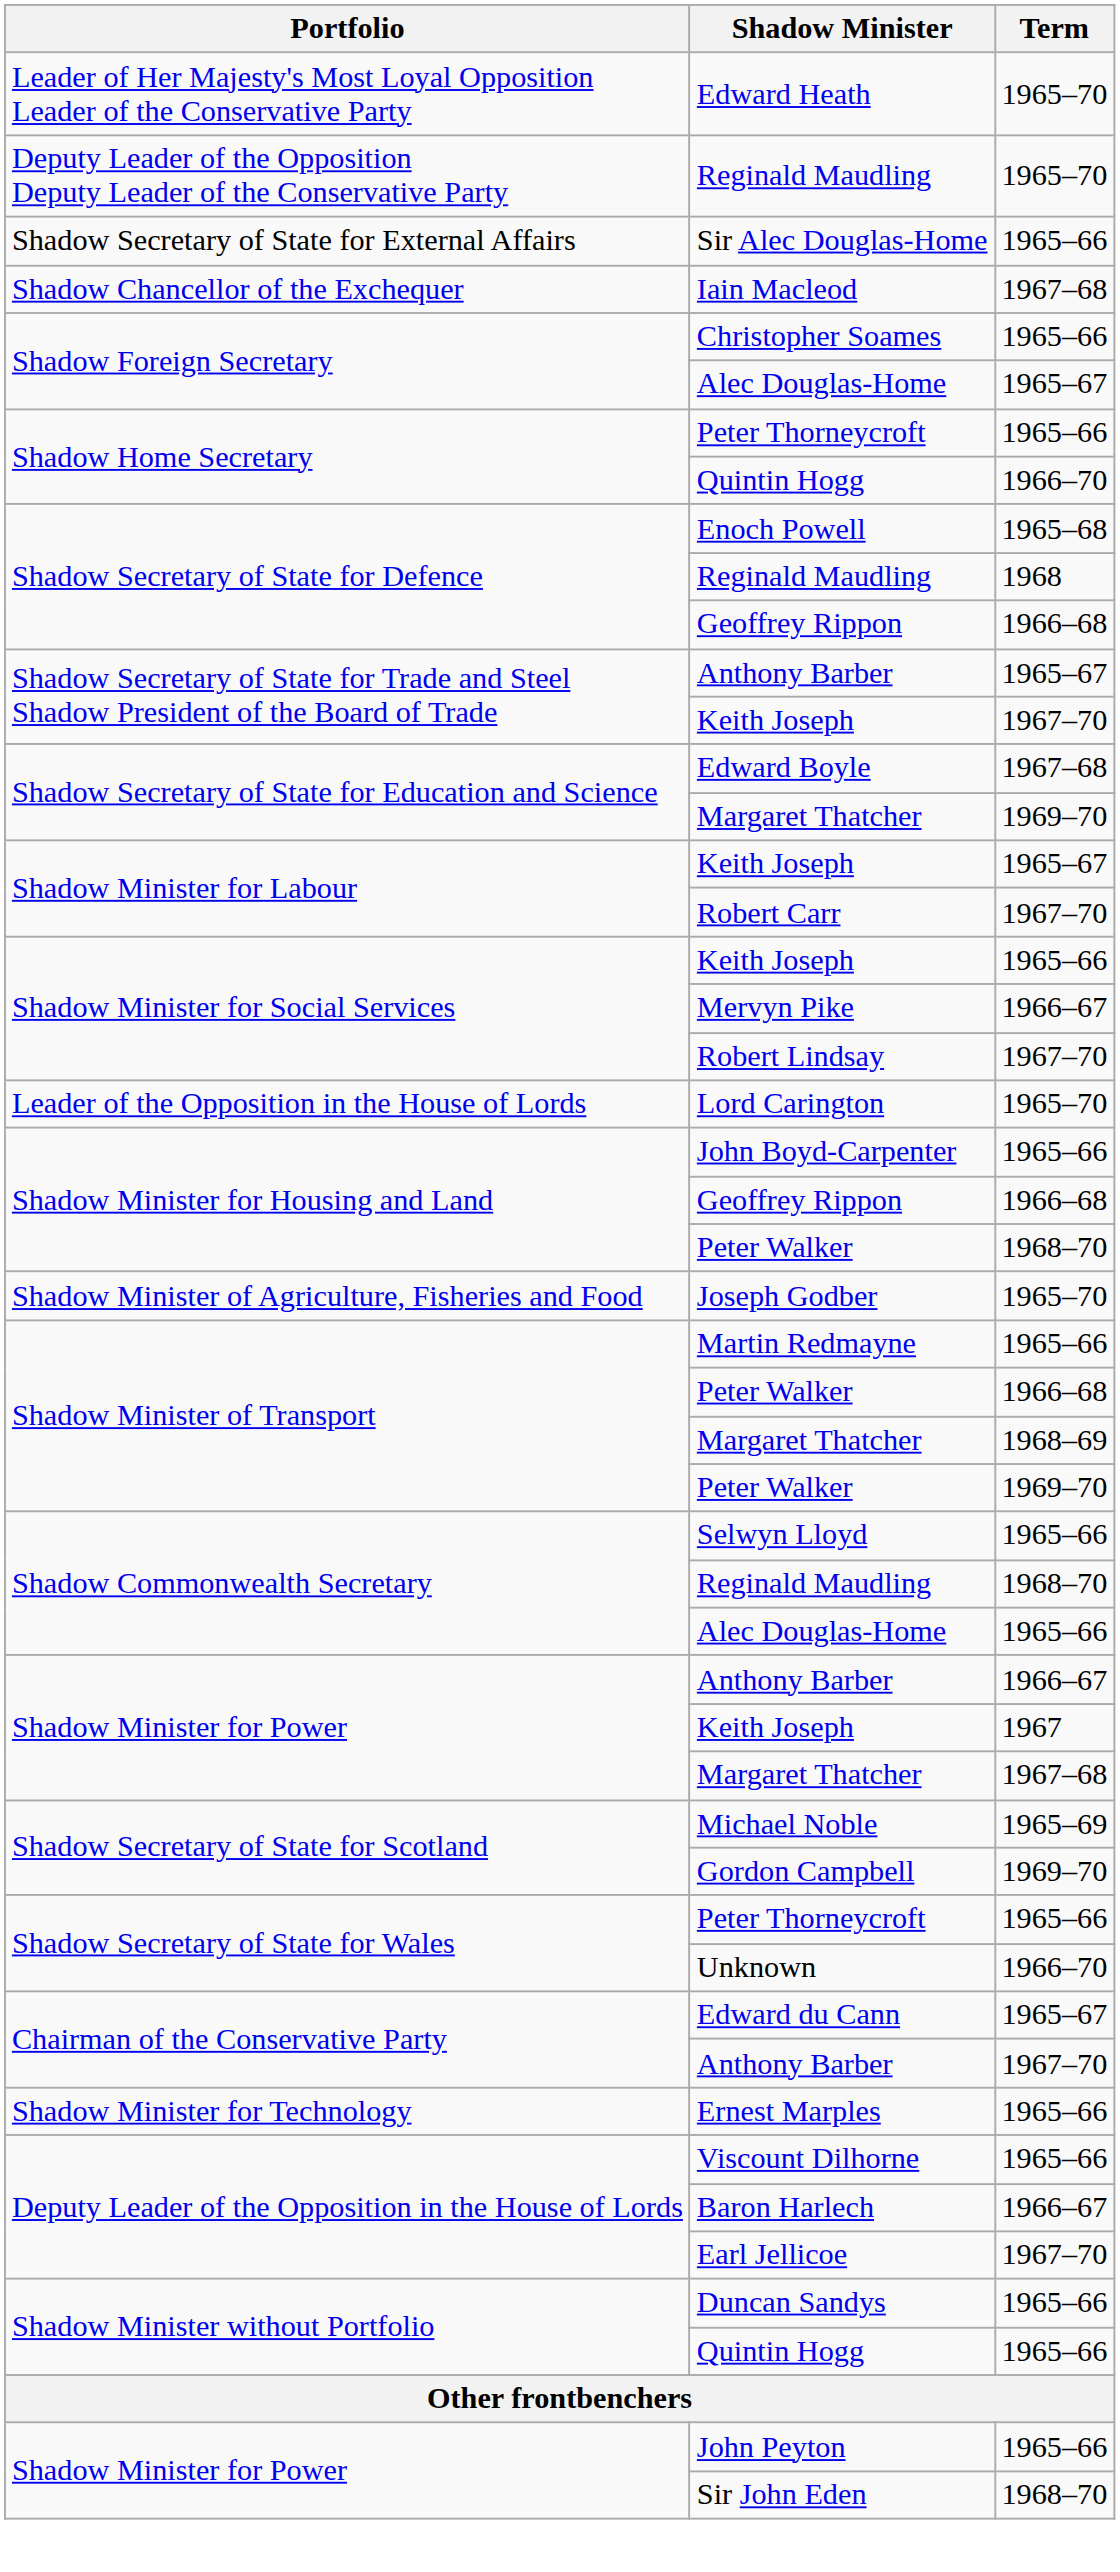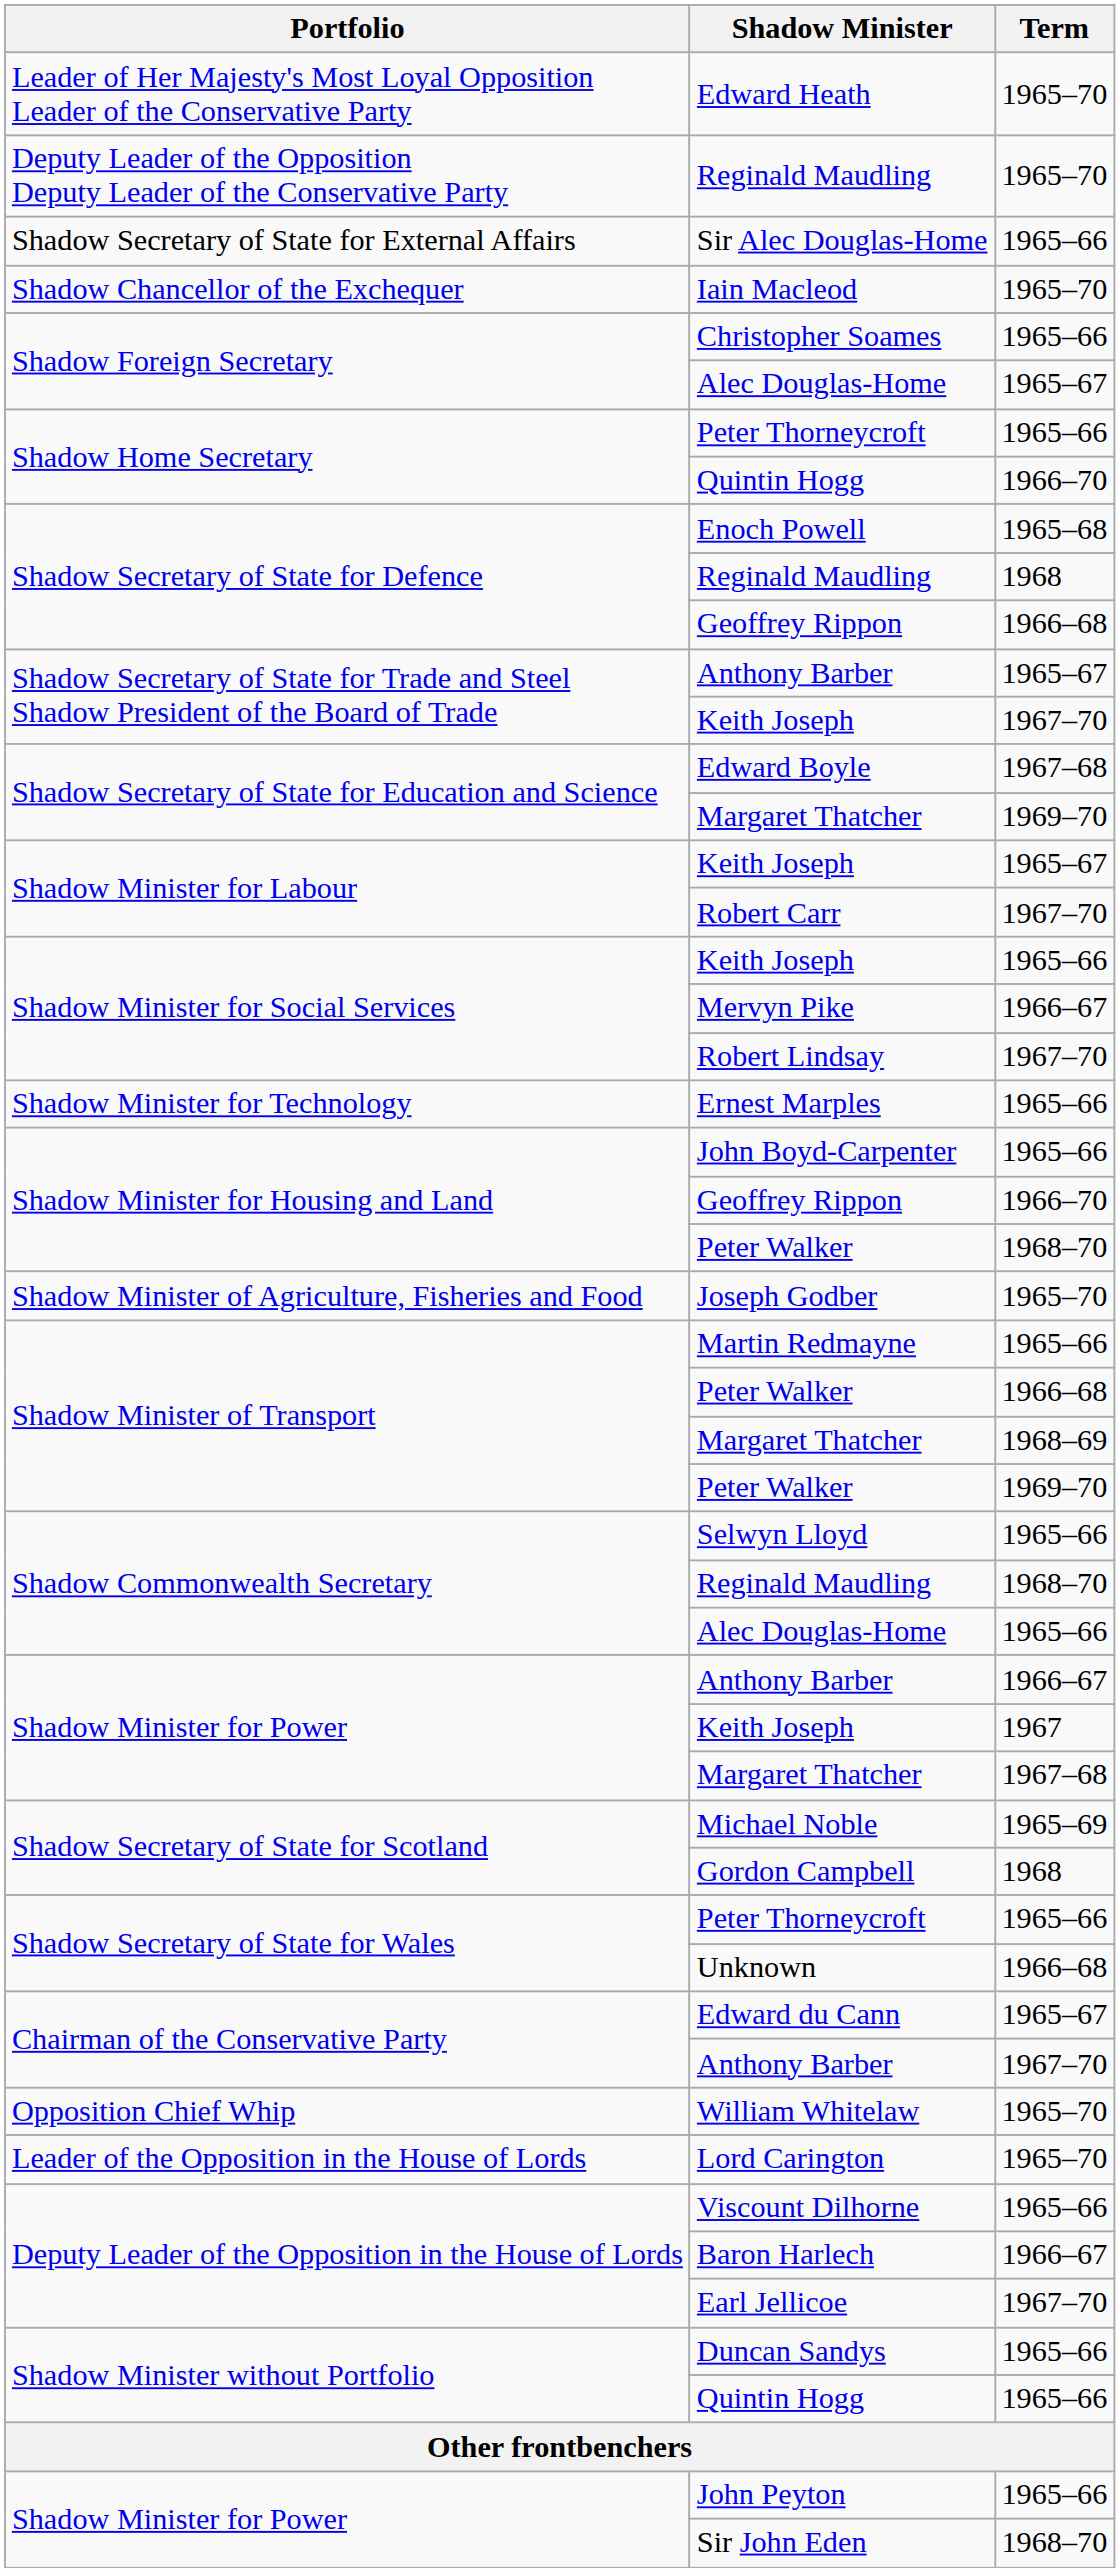Iain Macleod | Term: 1967–68 -> 1965–70
rows swapped: Ernest Marples <-> Lord Carington
Shadow Minister for Housing and Land / Geoffrey Rippon | Term: 1966–68 -> 1966–70
Gordon Campbell | Term: 1969–70 -> 1968
Unknown | Term: 1966–70 -> 1966–68
+ row: Opposition Chief Whip | William Whitelaw | 1965–70
